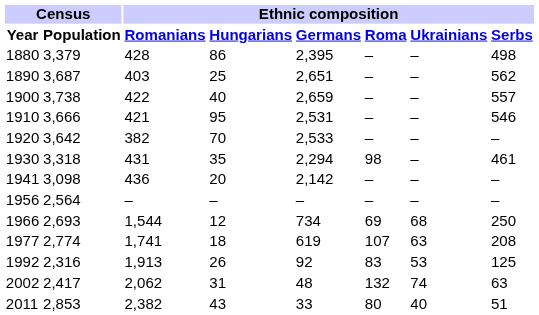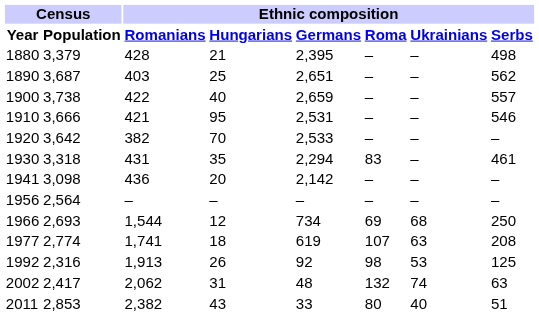1880 | Ethnic composition / Hungarians: 86 -> 21
1930 | Ethnic composition / Roma: 98 -> 83
1992 | Ethnic composition / Roma: 83 -> 98
